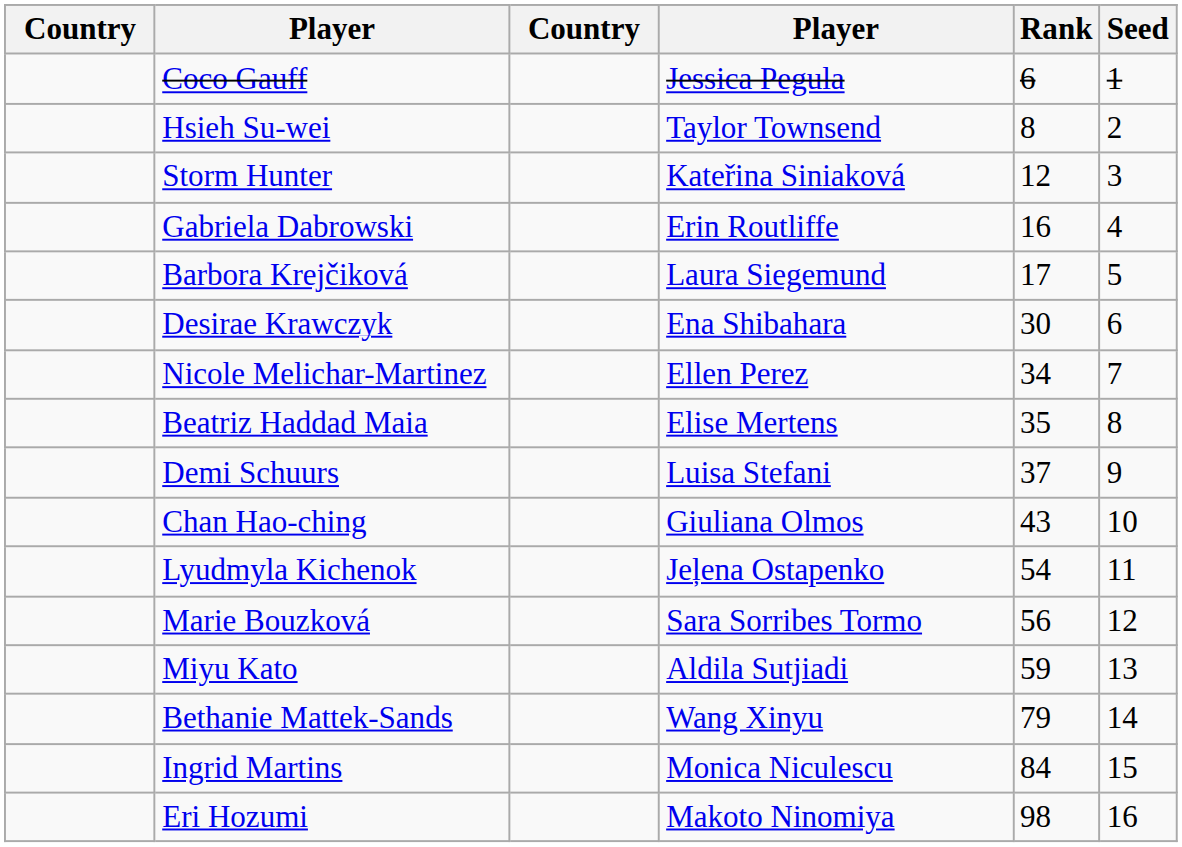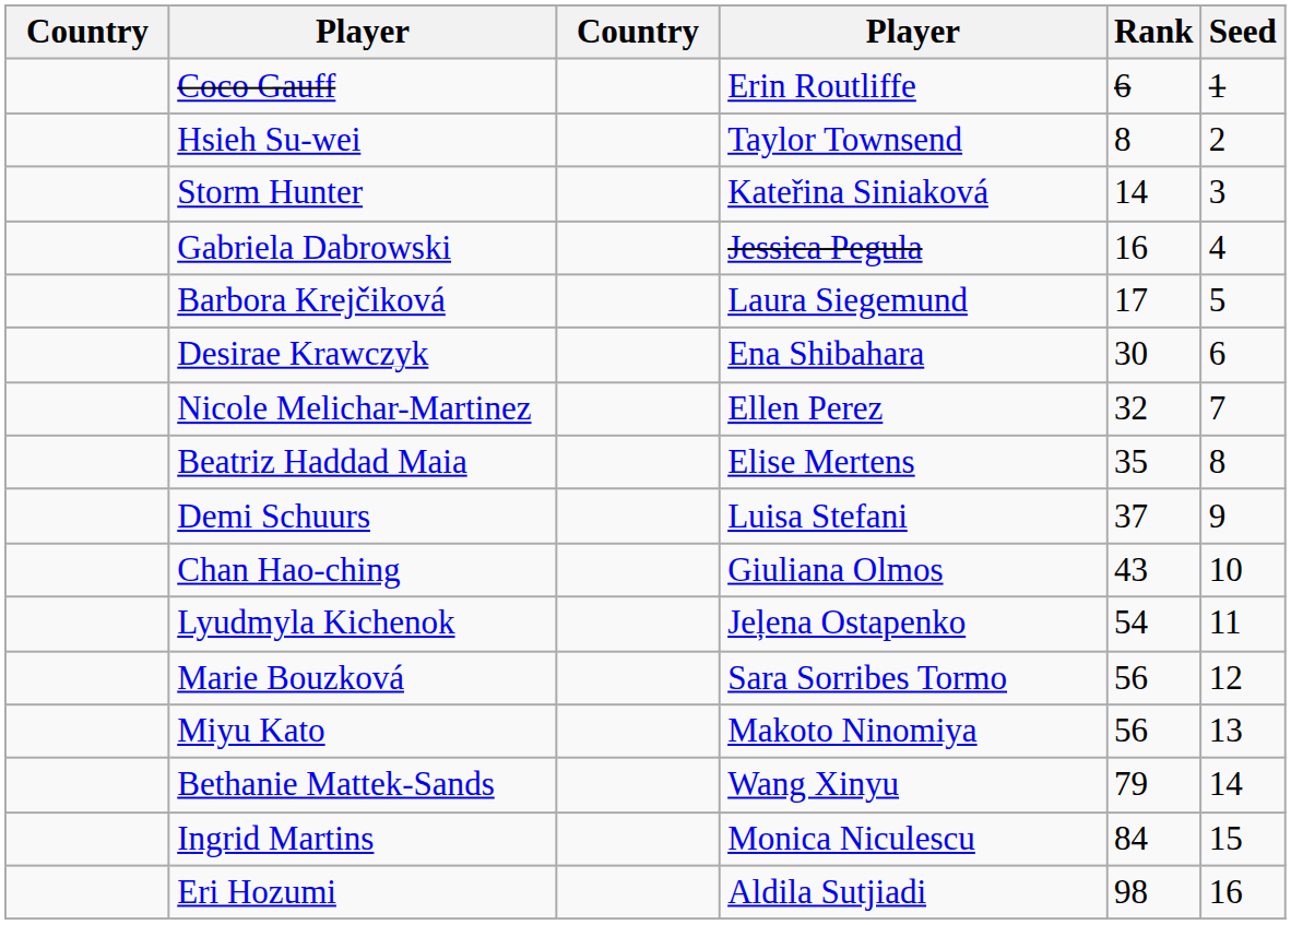Coco Gauff | column 4: Jessica Pegula -> Erin Routliffe
Storm Hunter | Rank: 12 -> 14
Gabriela Dabrowski | column 4: Erin Routliffe -> Jessica Pegula
Nicole Melichar-Martinez | Rank: 34 -> 32
Miyu Kato | column 4: Aldila Sutjiadi -> Makoto Ninomiya
Miyu Kato | Rank: 59 -> 56
Eri Hozumi | column 4: Makoto Ninomiya -> Aldila Sutjiadi
